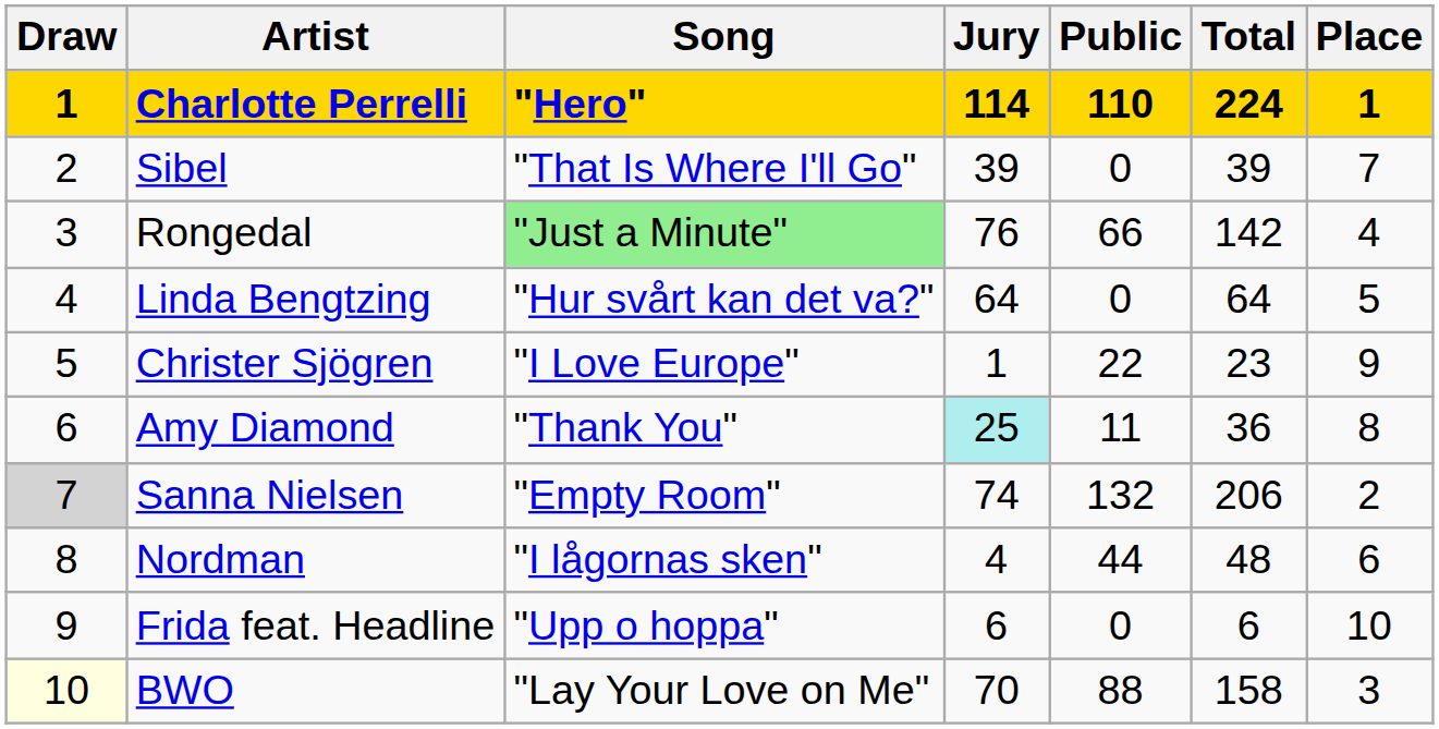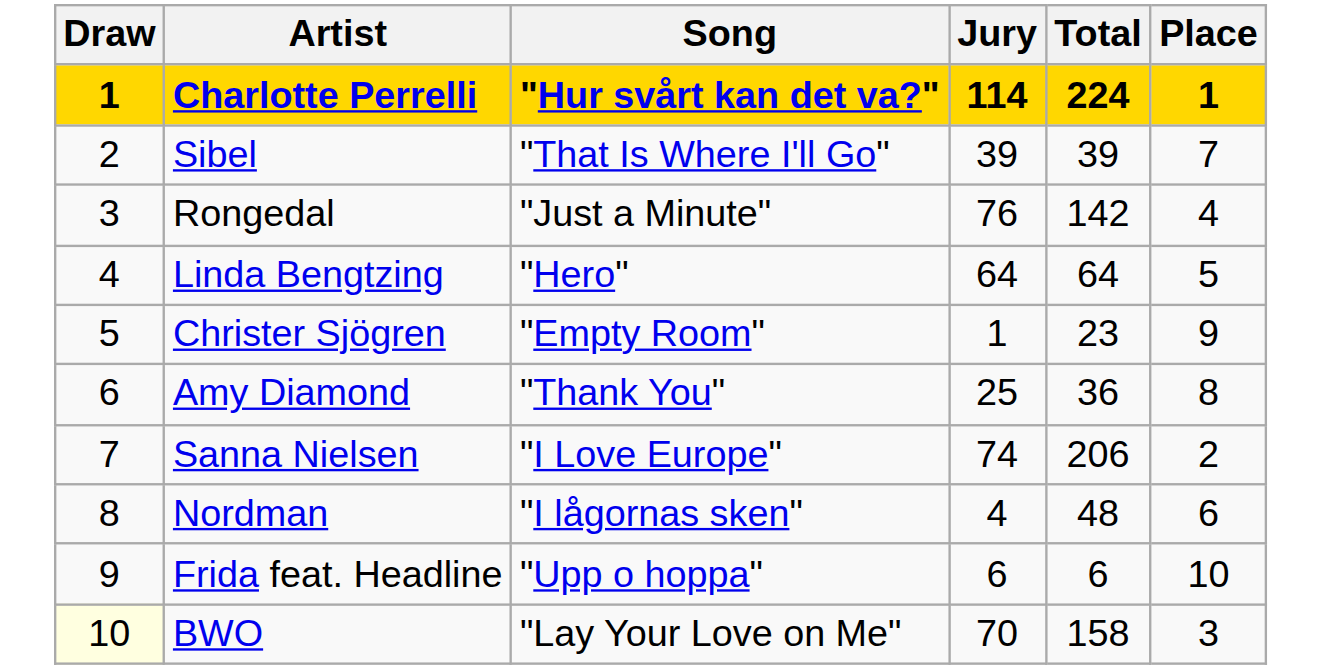- column: Public | 110 | 0 | 66 | 0 | 22 | 11 | 132 | 44 | 0 | 88
Charlotte Perrelli | Song: "Hero" -> "Hur svårt kan det va?"
Rongedal | Song: lightgreen background -> no background
Linda Bengtzing | Song: "Hur svårt kan det va?" -> "Hero"
Christer Sjögren | Song: "I Love Europe" -> "Empty Room"
Amy Diamond | Jury: paleturquoise background -> no background
Sanna Nielsen | Draw: lightgrey background -> no background
Sanna Nielsen | Song: "Empty Room" -> "I Love Europe"
